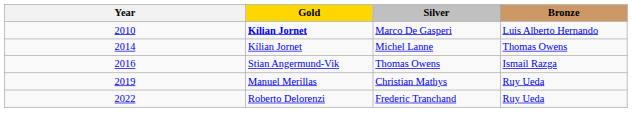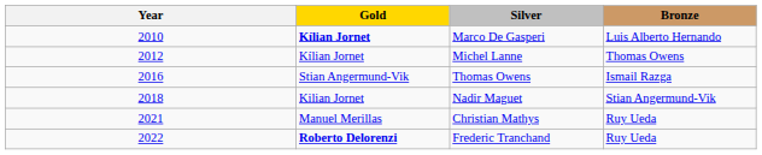Michel Lanne | Year: 2014 -> 2012
+ row: 2018 | Kilian Jornet | Nadir Maguet | Stian Angermund-Vik
Christian Mathys | Year: 2019 -> 2021
Frederic Tranchand | Gold: normal -> bold
